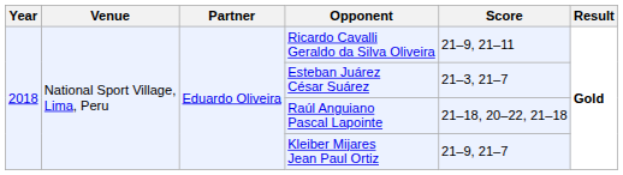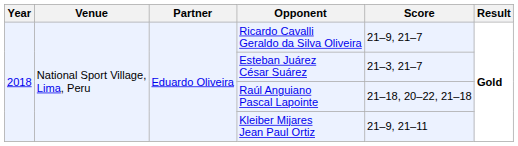Ricardo Cavalli Geraldo da Silva Oliveira | Score: 21–9, 21–11 -> 21–9, 21–7
Kleiber Mijares Jean Paul Ortiz | Score: 21–9, 21–7 -> 21–9, 21–11
